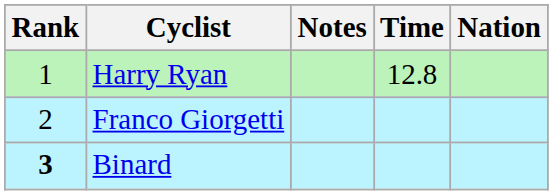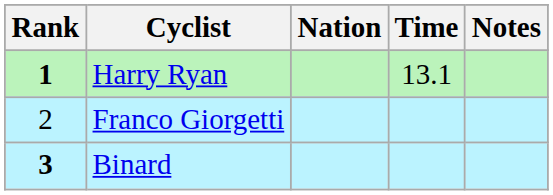columns swapped: Nation <-> Notes
Harry Ryan | Rank: normal -> bold
Harry Ryan | Time: 12.8 -> 13.1
